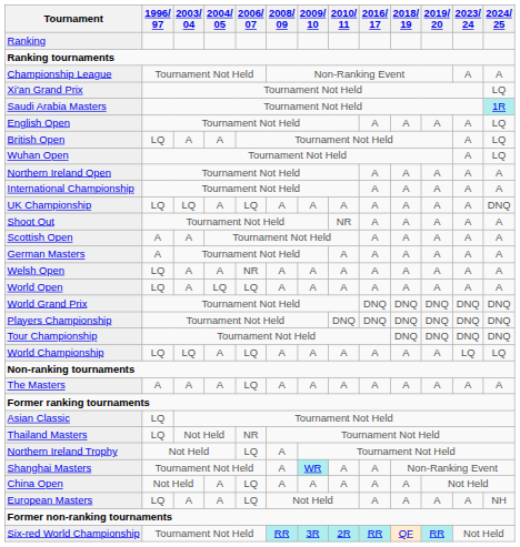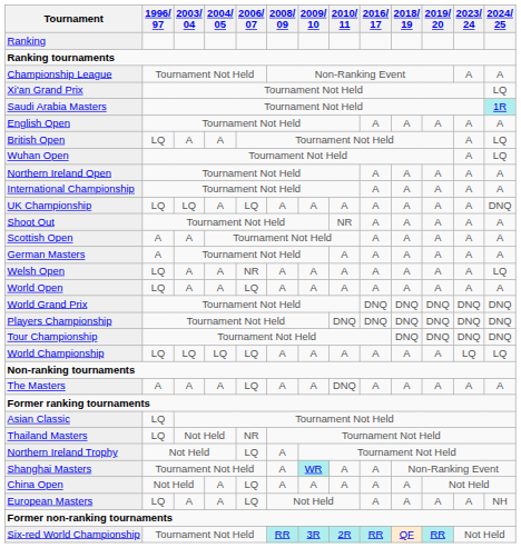English Open | 2024/ 25: LQ -> A
Welsh Open | 2024/ 25: A -> LQ
World Open | 2004/ 05: LQ -> A
World Championship | 2004/ 05: A -> LQ
The Masters | 2010/ 11: A -> DNQ
